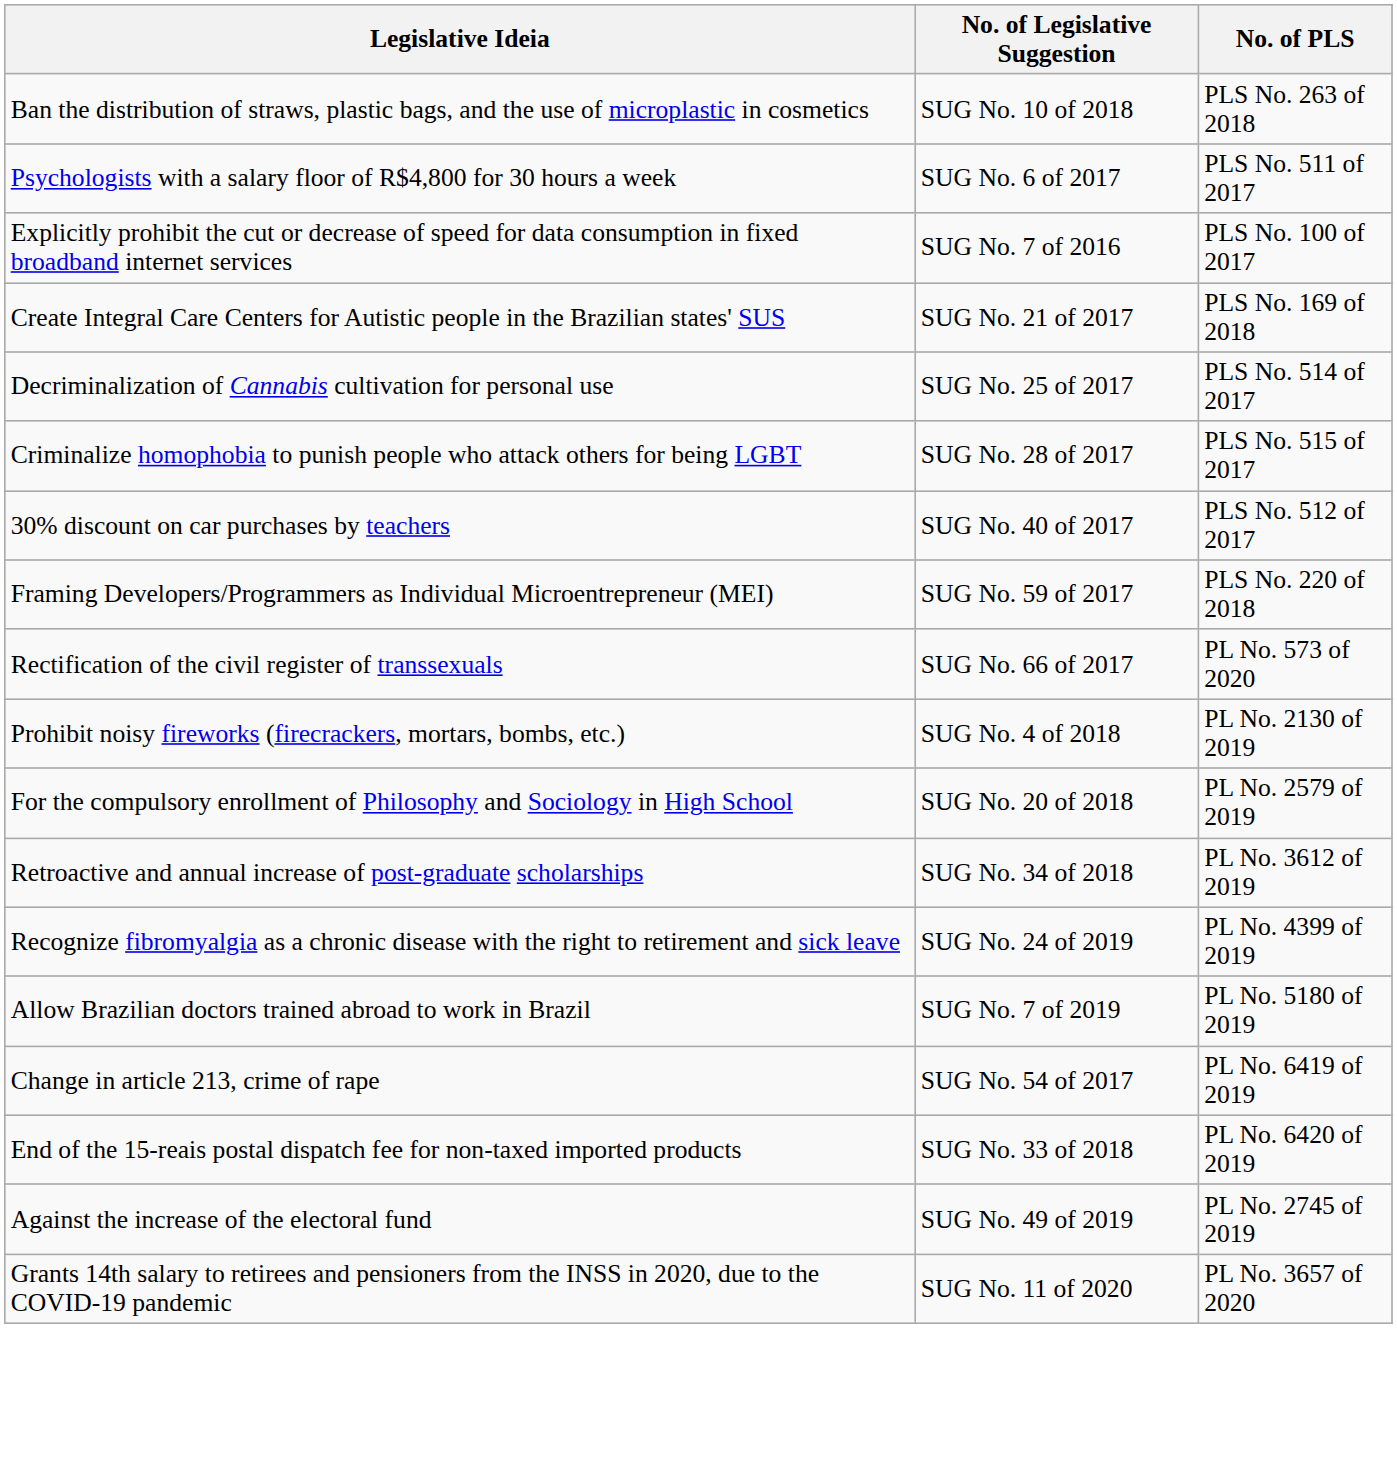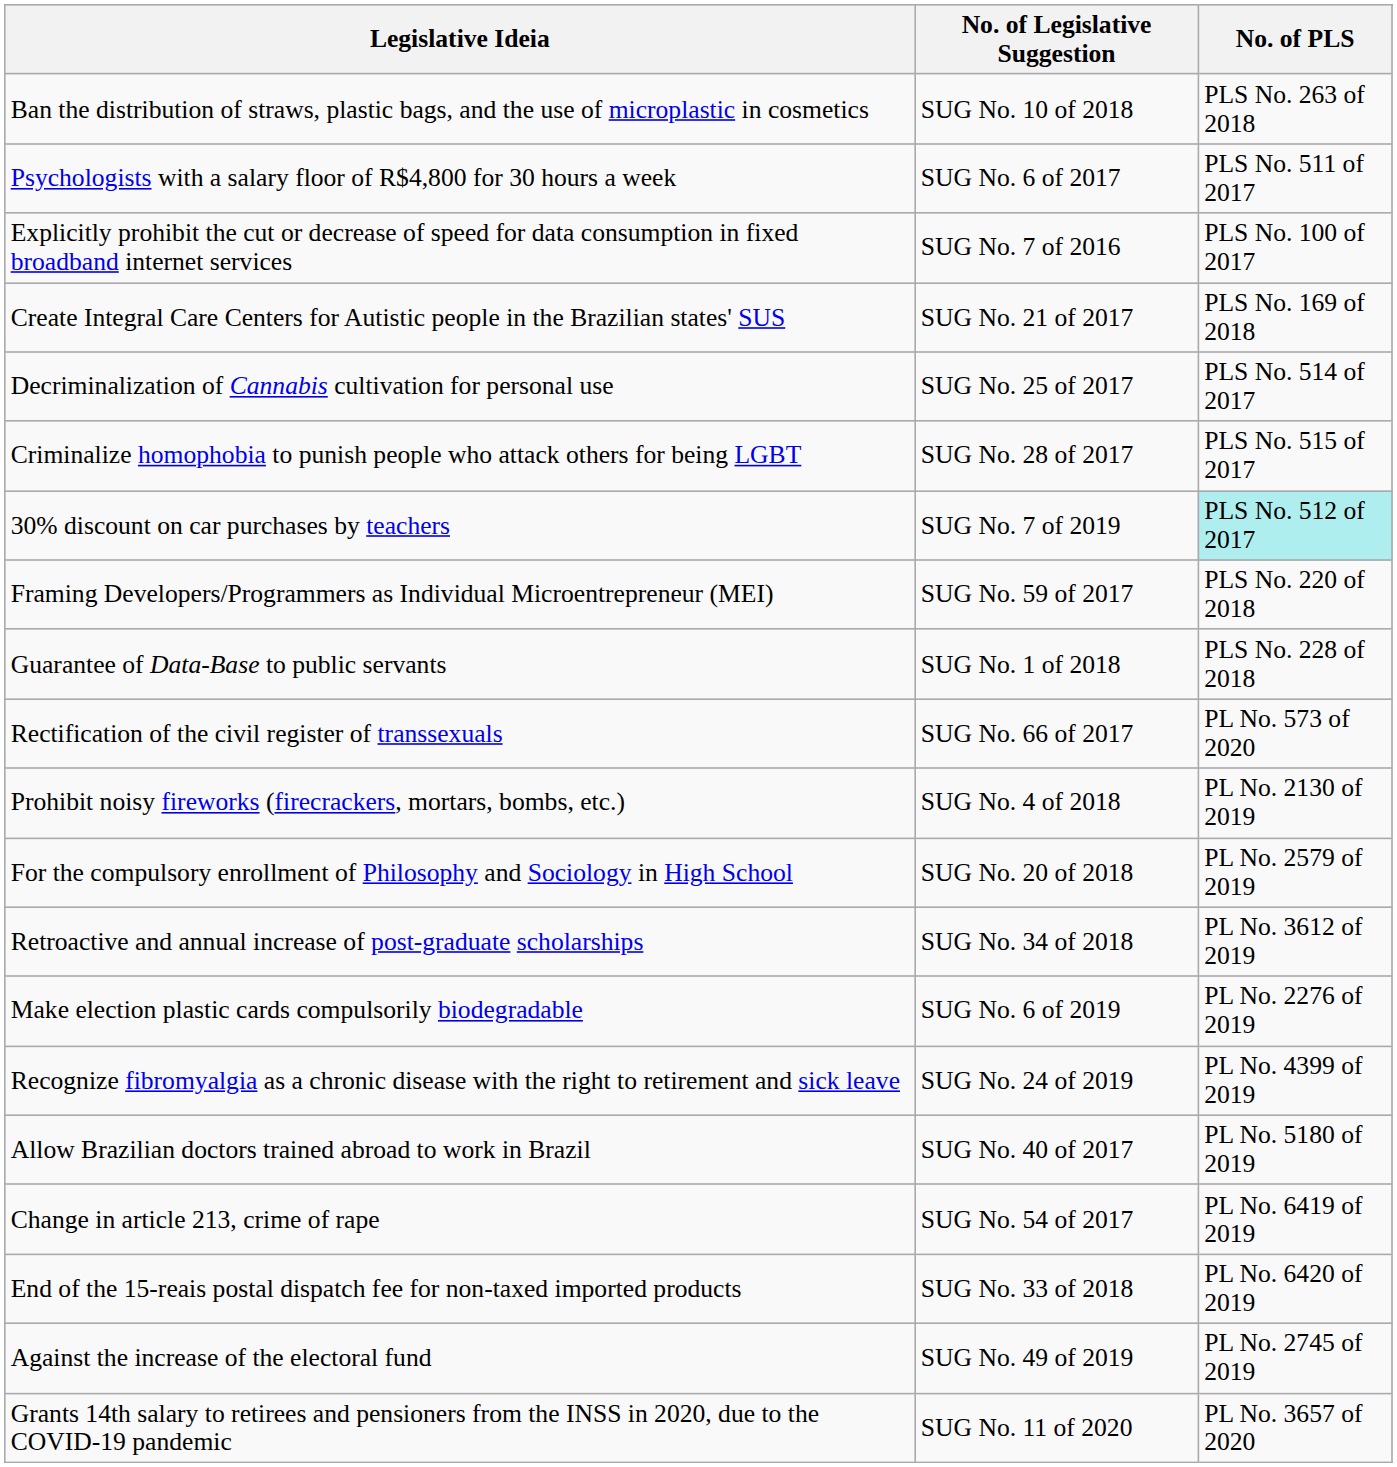30% discount on car purchases by teachers | No. of Legislative Suggestion: SUG No. 40 of 2017 -> SUG No. 7 of 2019
30% discount on car purchases by teachers | No. of PLS: no background -> paleturquoise background
+ row: Guarantee of Data-Base to public servants | SUG No. 1 of 2018 | PLS No. 228 of 2018
+ row: Make election plastic cards compulsorily biodegradable | SUG No. 6 of 2019 | PL No. 2276 of 2019
Allow Brazilian doctors trained abroad to work in Brazil | No. of Legislative Suggestion: SUG No. 7 of 2019 -> SUG No. 40 of 2017
